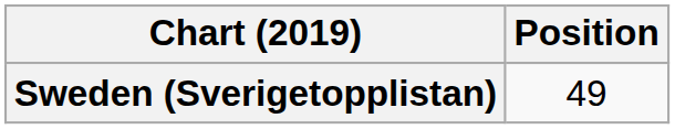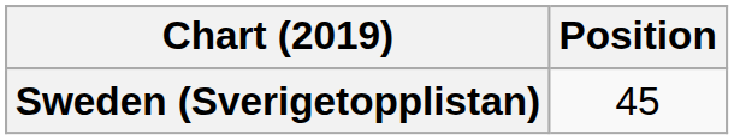Sweden (Sverigetopplistan) | Position: 49 -> 45
